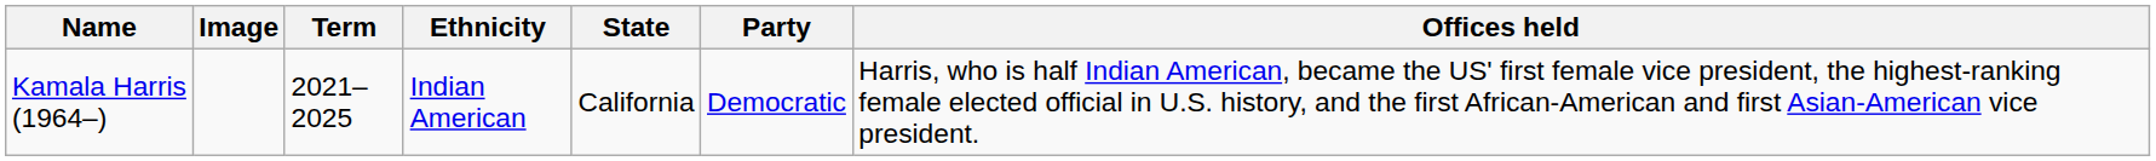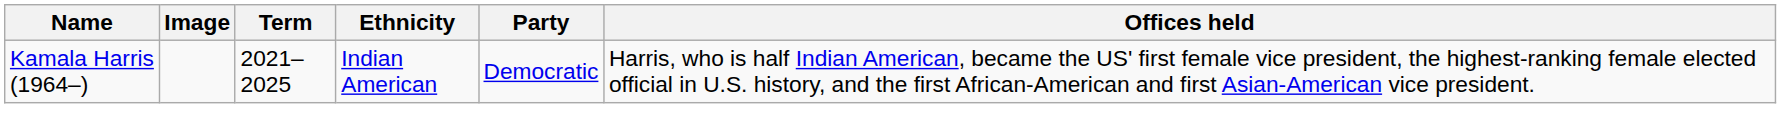- column: State | California
